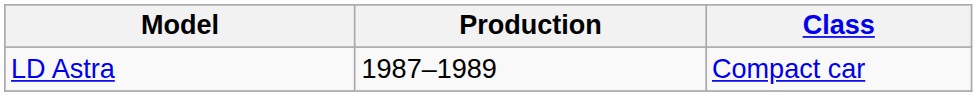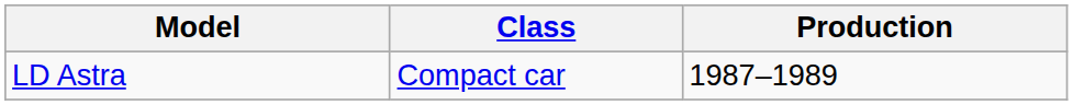columns swapped: Class <-> Production
